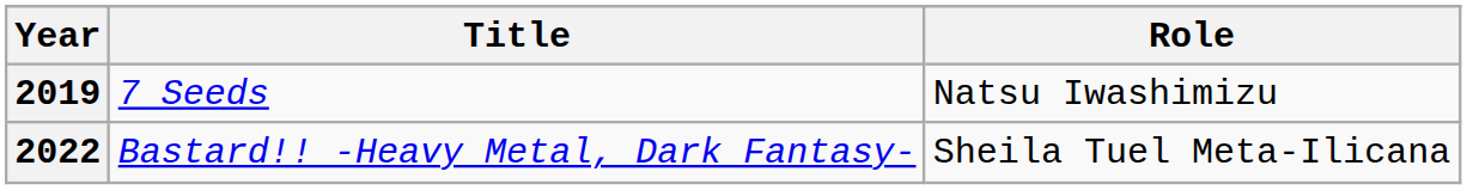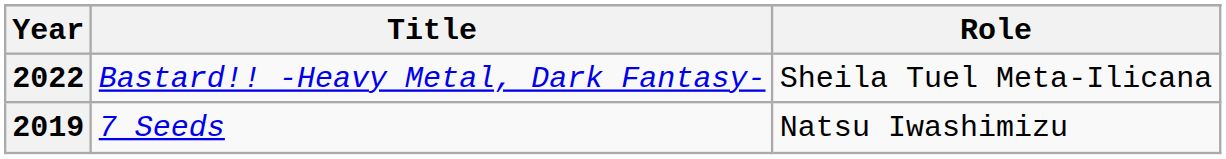rows swapped: 2019 <-> 2022
